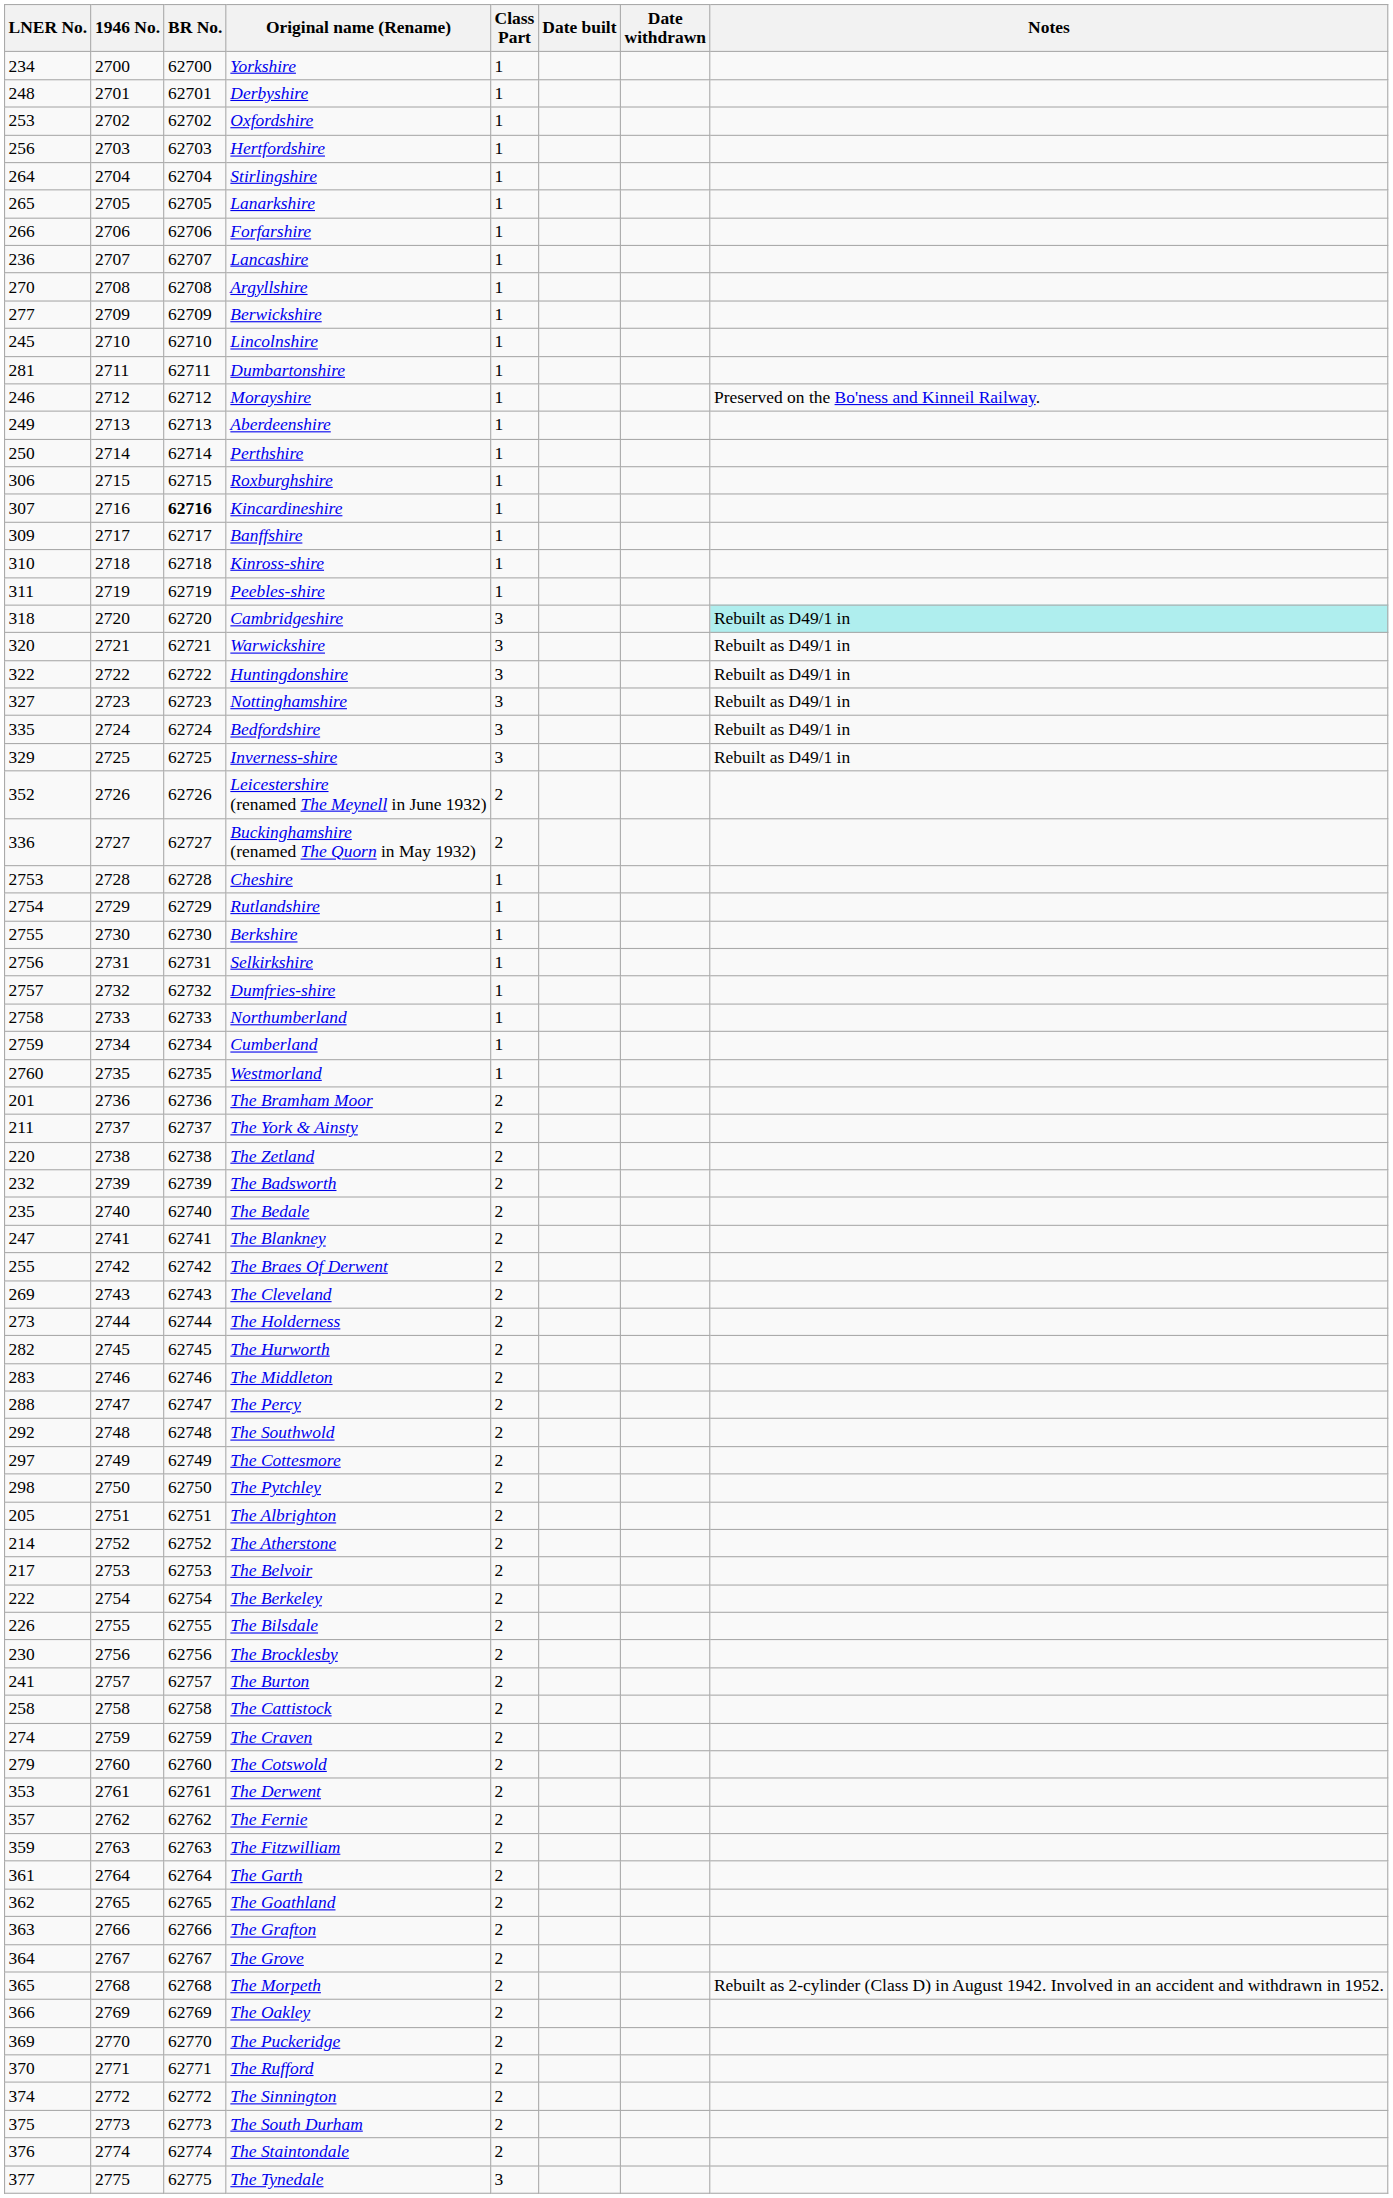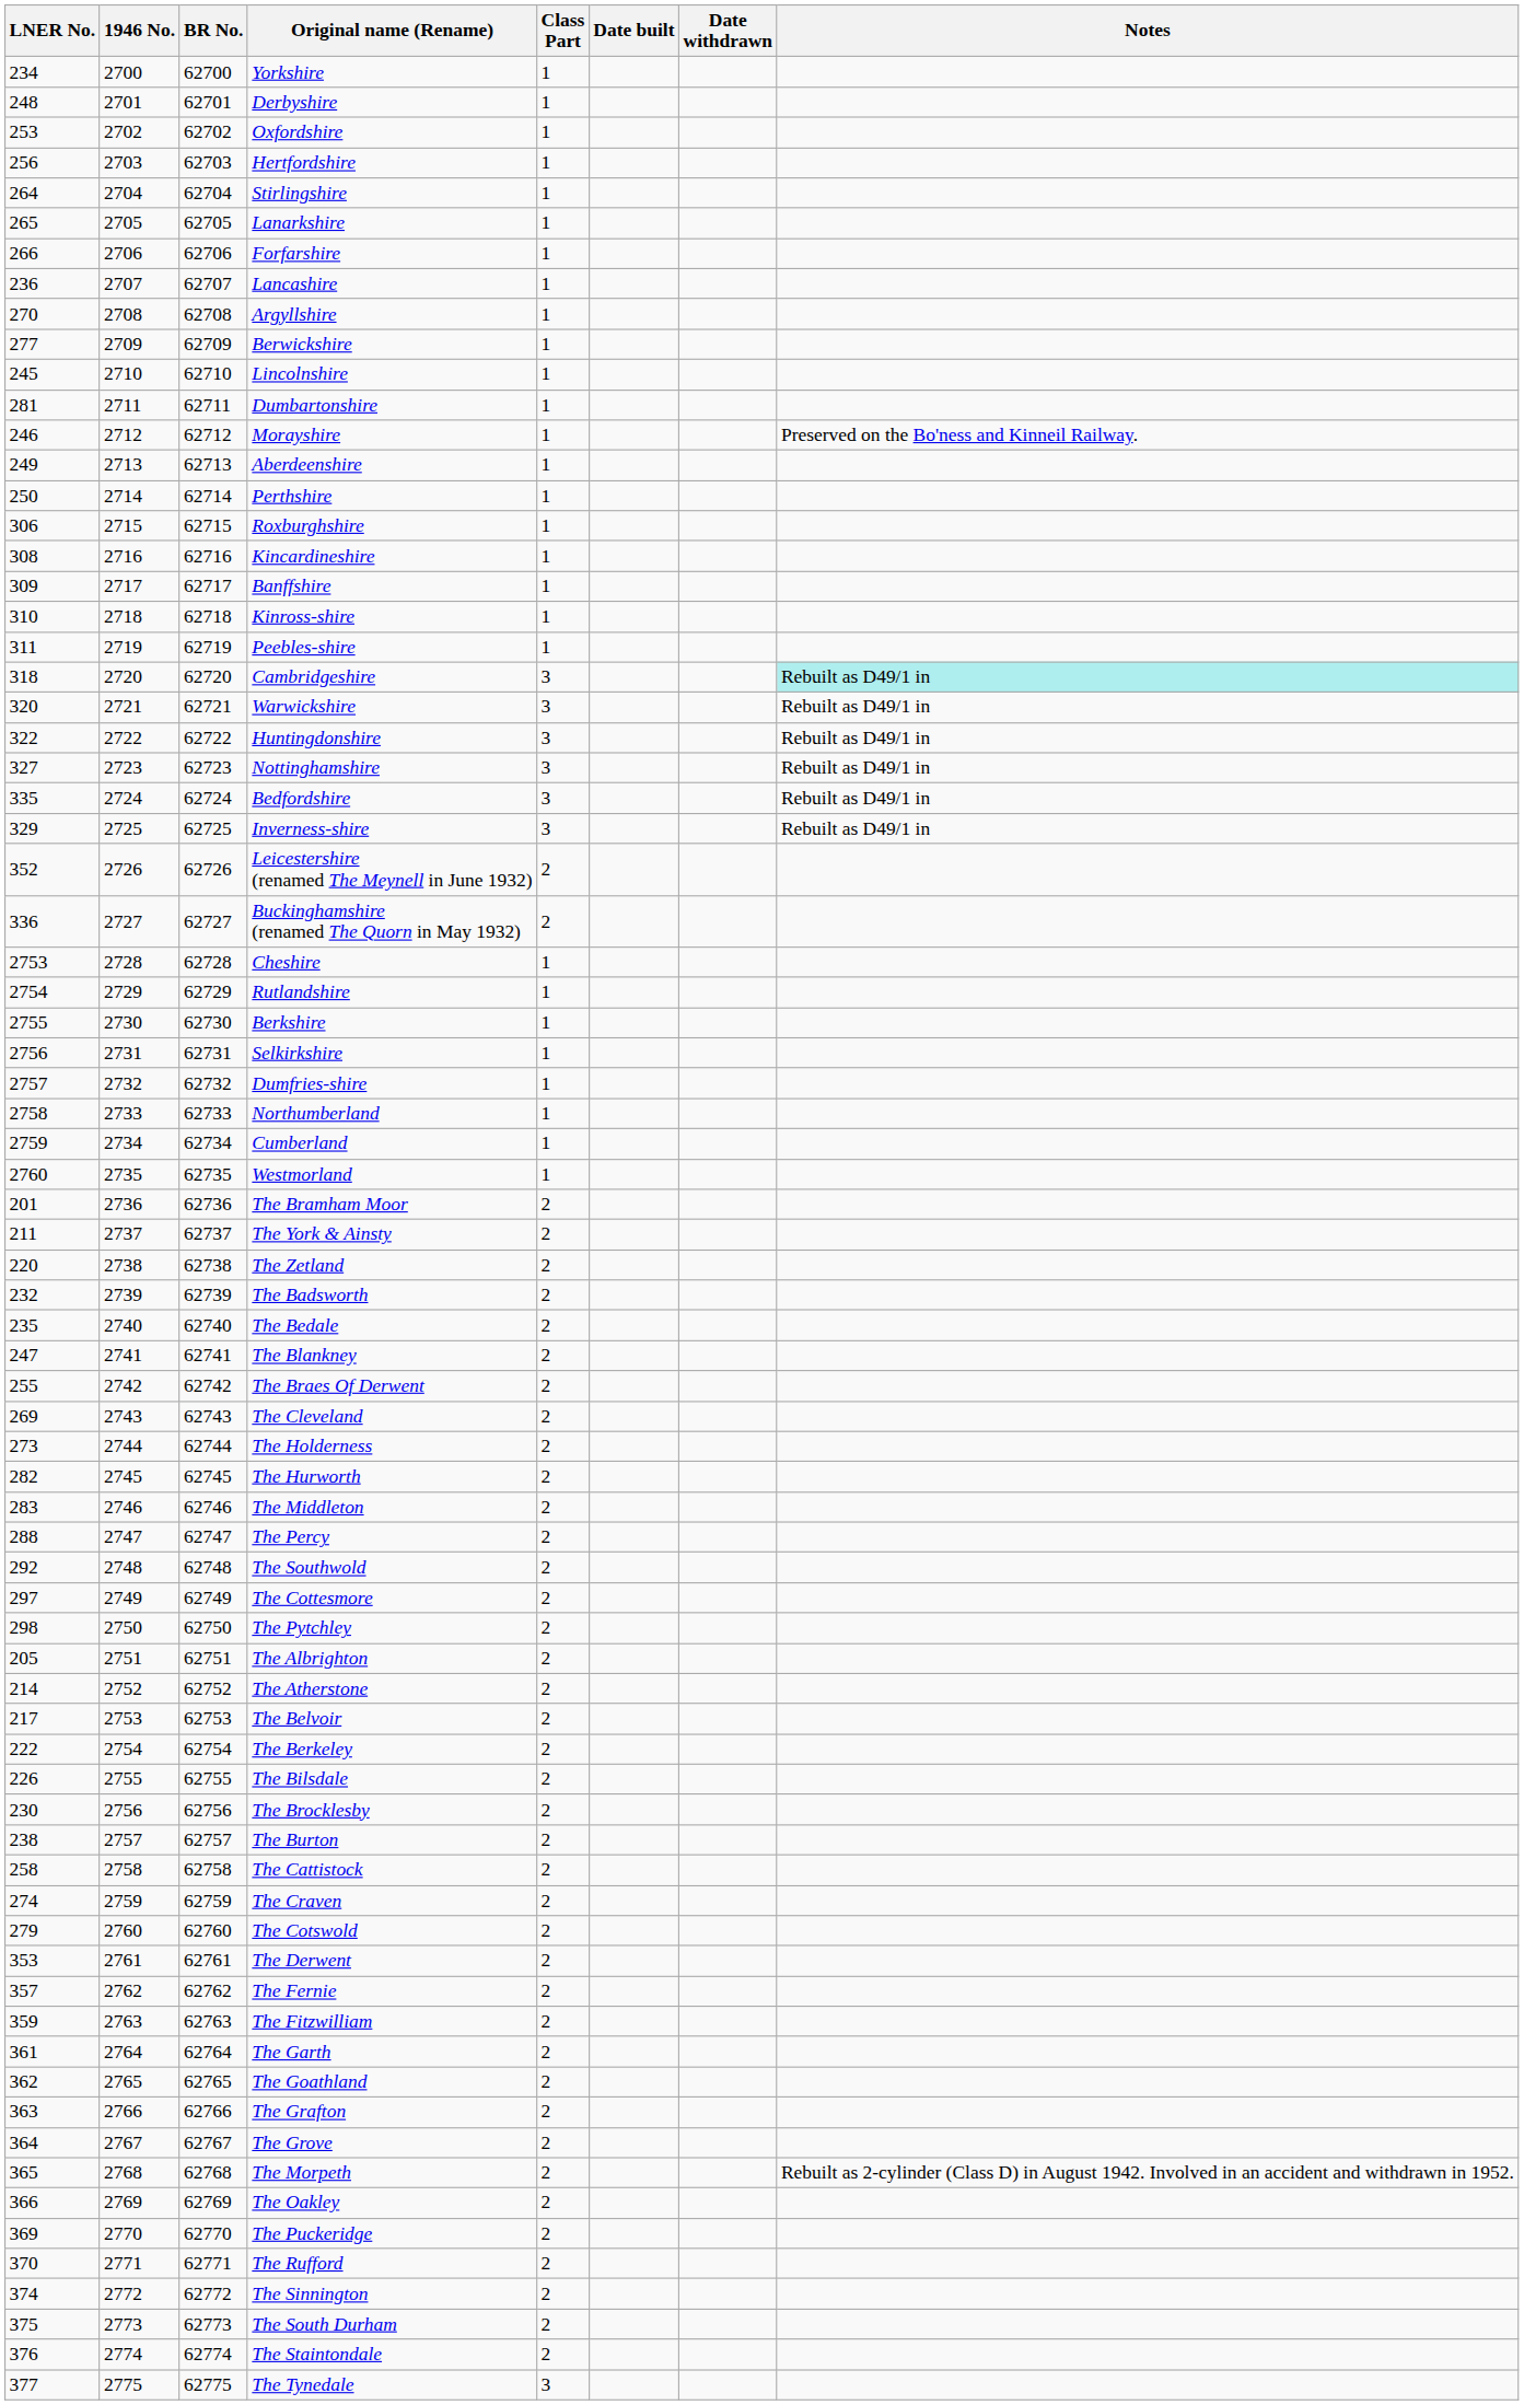Kincardineshire | LNER No.: 307 -> 308
Kincardineshire | BR No.: bold -> normal
The Burton | LNER No.: 241 -> 238
